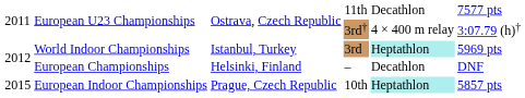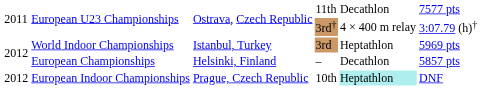World Indoor Championships | column 5: paleturquoise background -> no background
European Championships | column 6: DNF -> 5857 pts
European Indoor Championships | column 1: 2015 -> 2012
European Indoor Championships | column 6: 5857 pts -> DNF
